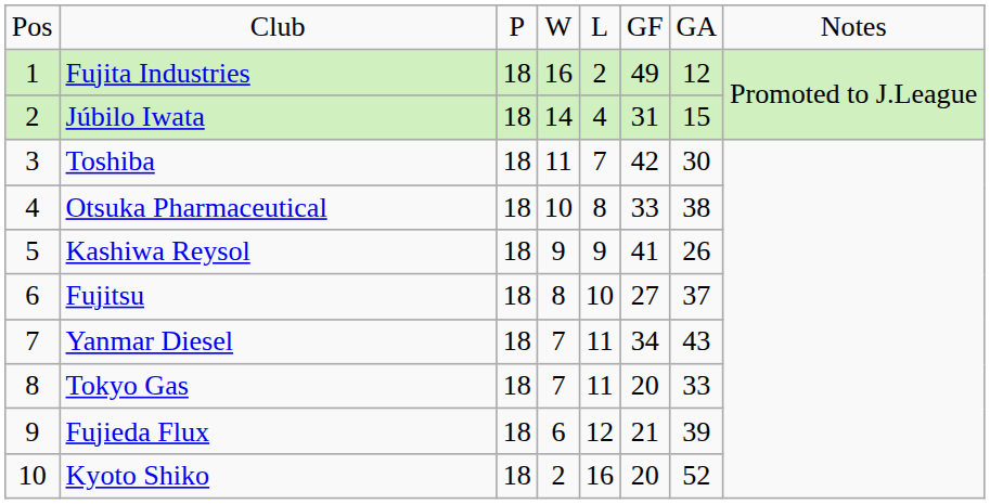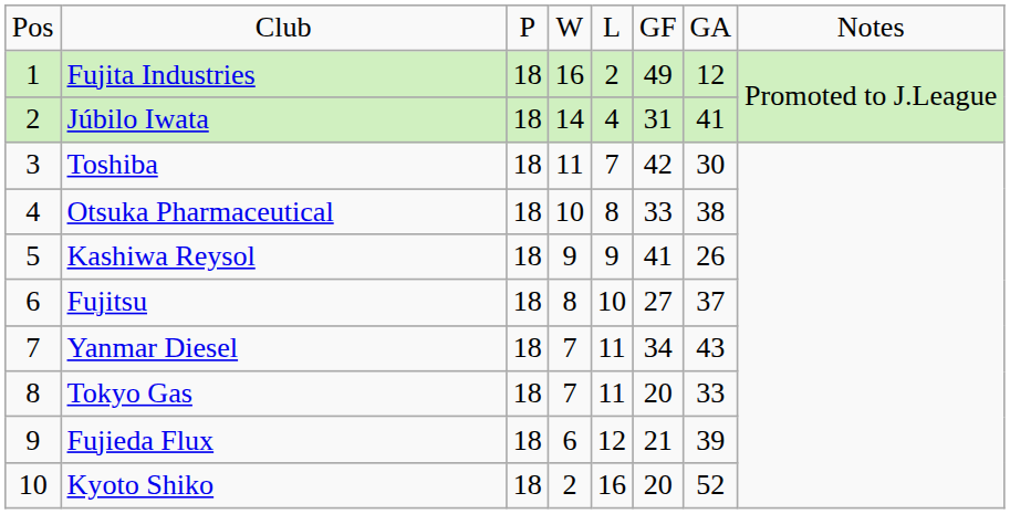Júbilo Iwata | column 7: 15 -> 41
